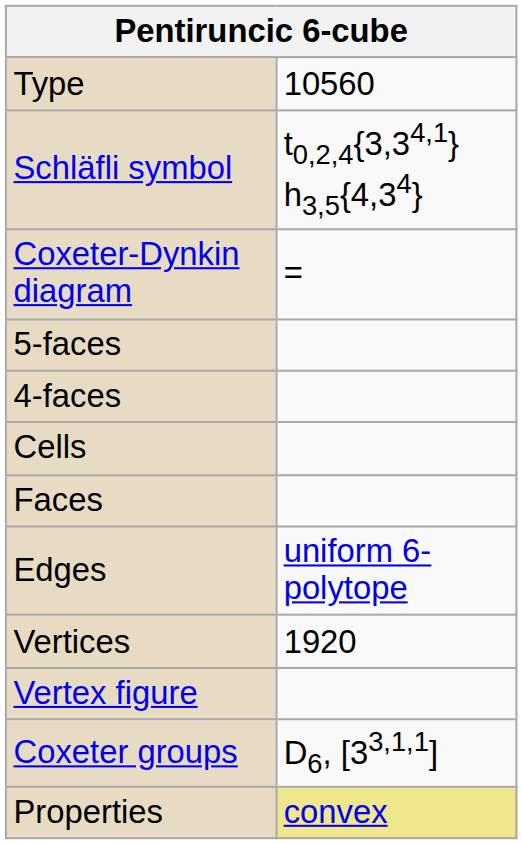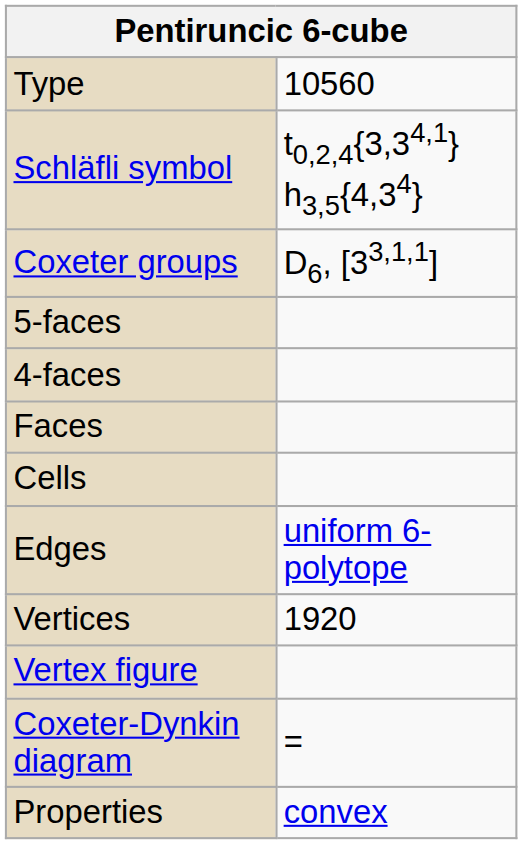rows swapped: Coxeter-Dynkin diagram <-> Coxeter groups
rows swapped: Cells <-> Faces
Properties | column 2: khaki background -> no background
